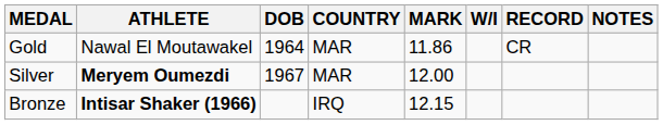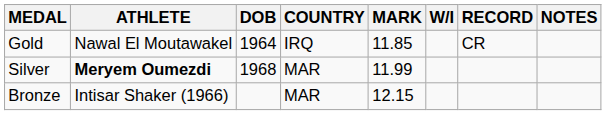Gold | COUNTRY: MAR -> IRQ
Gold | MARK: 11.86 -> 11.85
Silver | DOB: 1967 -> 1968
Silver | MARK: 12.00 -> 11.99
Bronze | ATHLETE: bold -> normal
Bronze | COUNTRY: IRQ -> MAR
